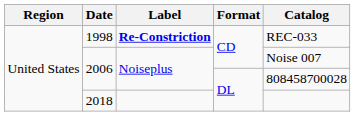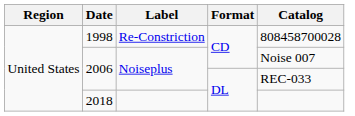1998 | Label: bold -> normal
1998 | Catalog: REC-033 -> 808458700028
2006 / DL | Catalog: 808458700028 -> REC-033
